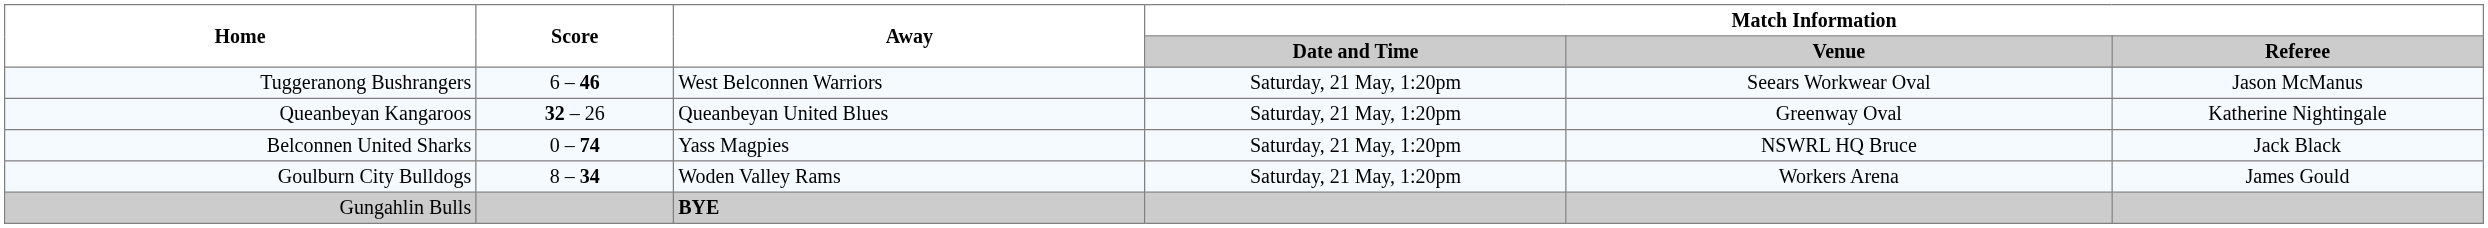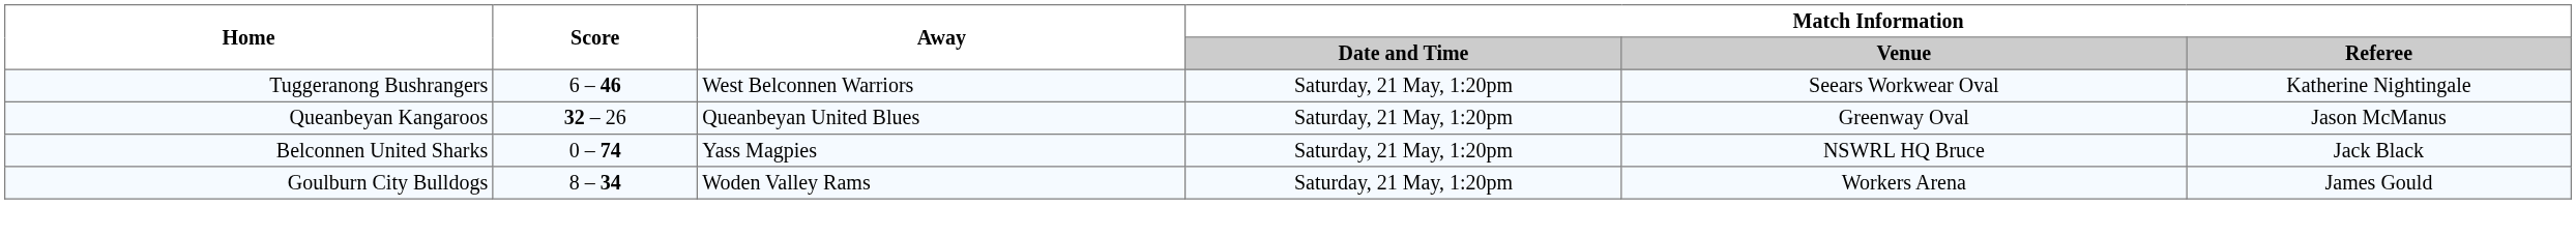Tuggeranong Bushrangers | Match Information / Referee: Jason McManus -> Katherine Nightingale
Queanbeyan Kangaroos | Match Information / Referee: Katherine Nightingale -> Jason McManus
- row: Gungahlin Bulls | BYE
